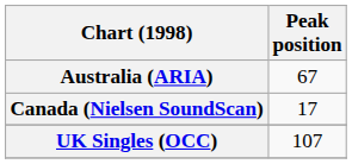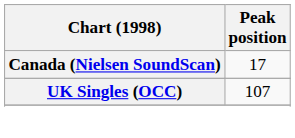- row: Australia (ARIA) | 67
